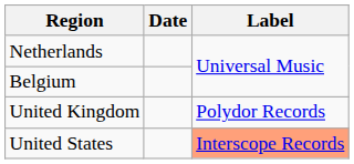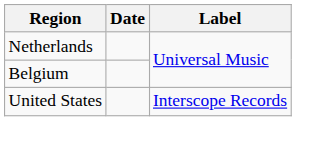- row: United Kingdom | Polydor Records
United States | Label: lightsalmon background -> no background
